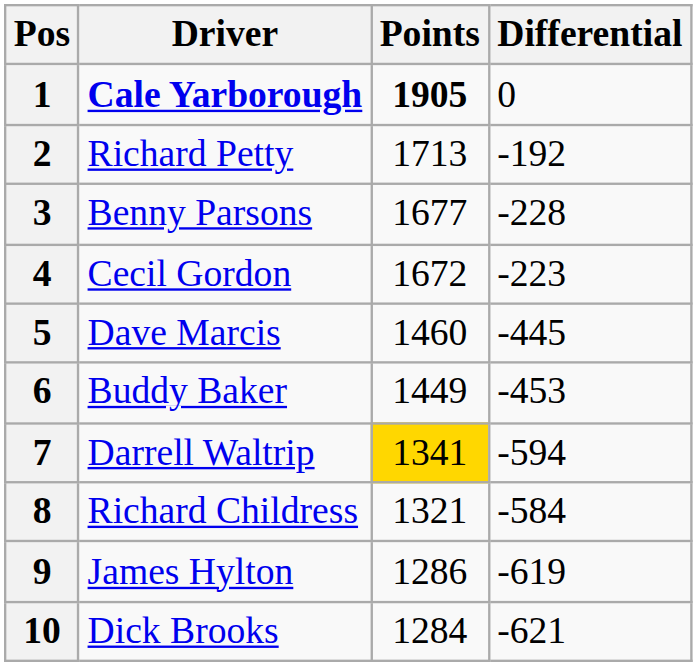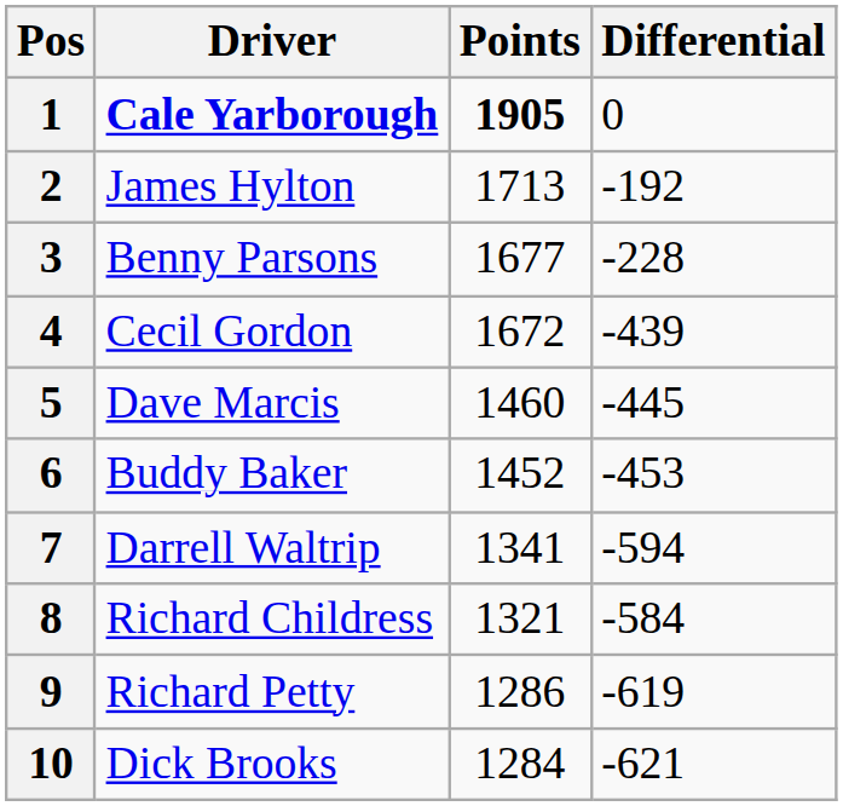2 | Driver: Richard Petty -> James Hylton
4 | Differential: -223 -> -439
6 | Points: 1449 -> 1452
7 | Points: gold background -> no background
9 | Driver: James Hylton -> Richard Petty
